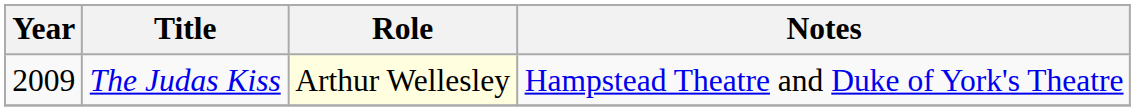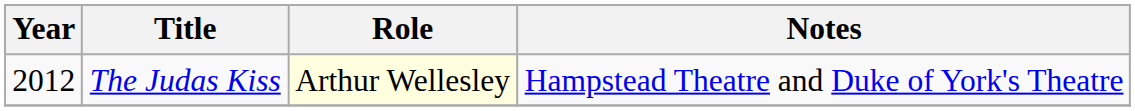The Judas Kiss | Year: 2009 -> 2012
